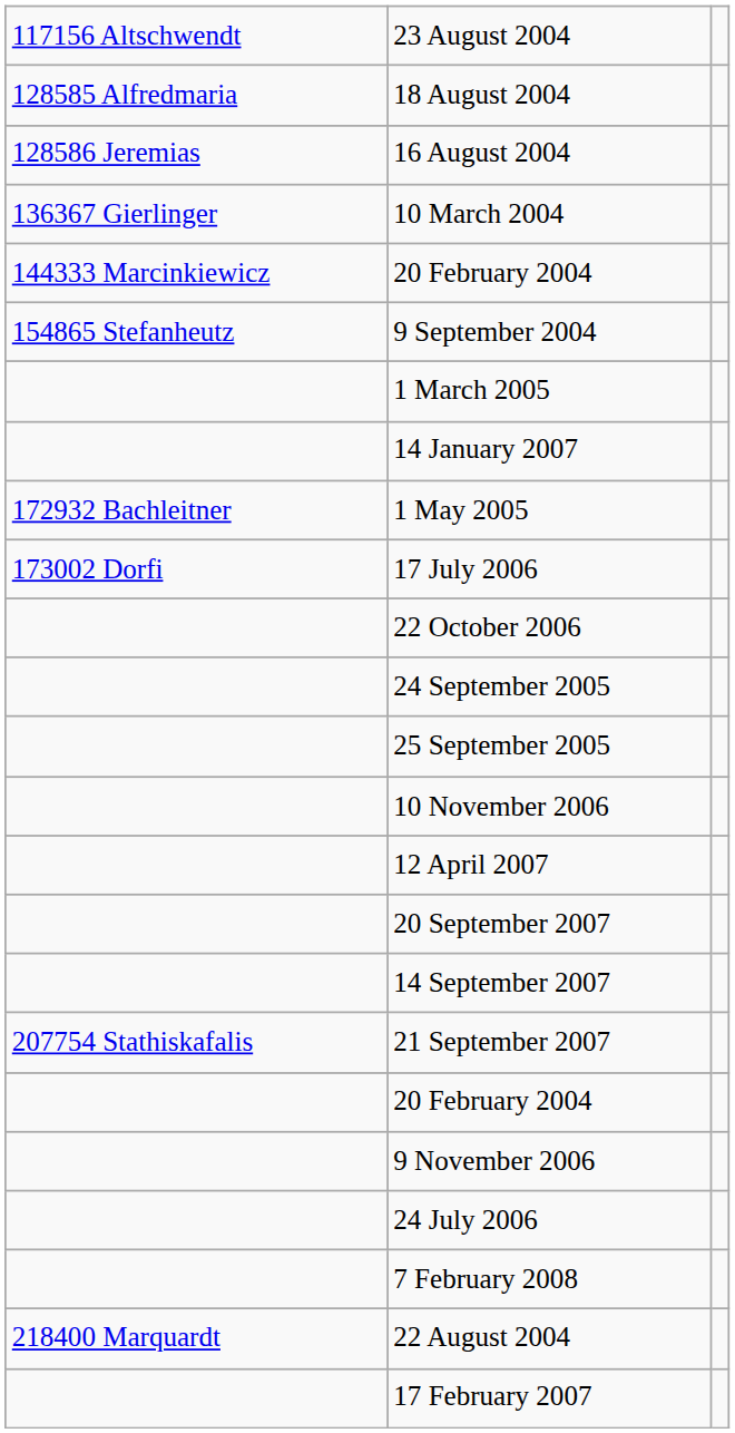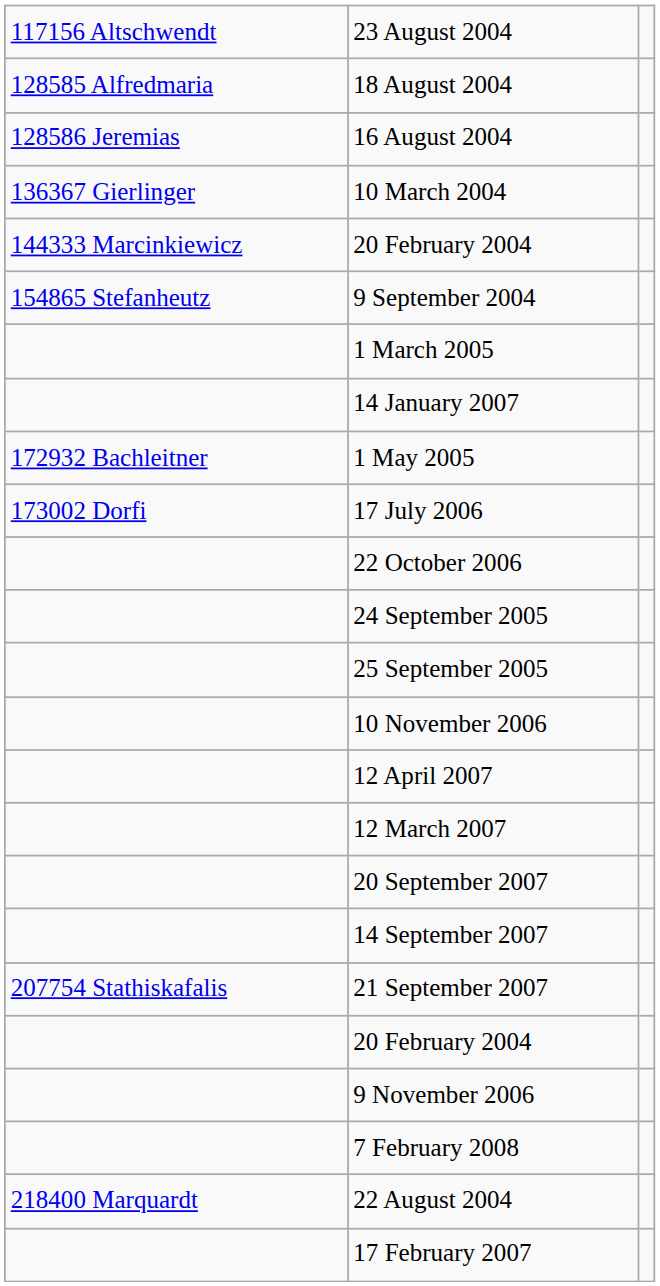+ row: 12 March 2007
- row: 24 July 2006
